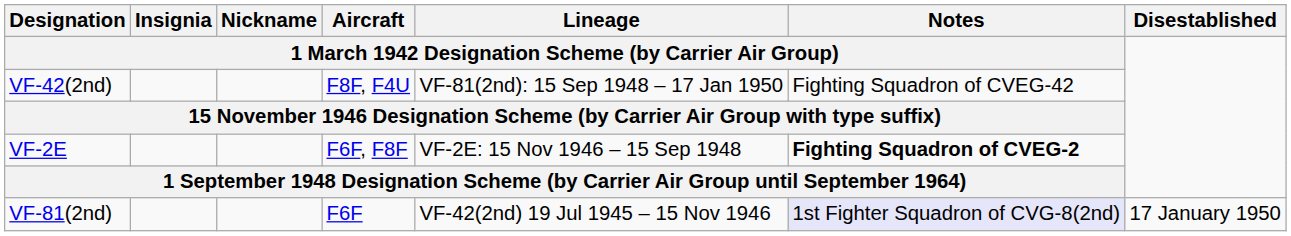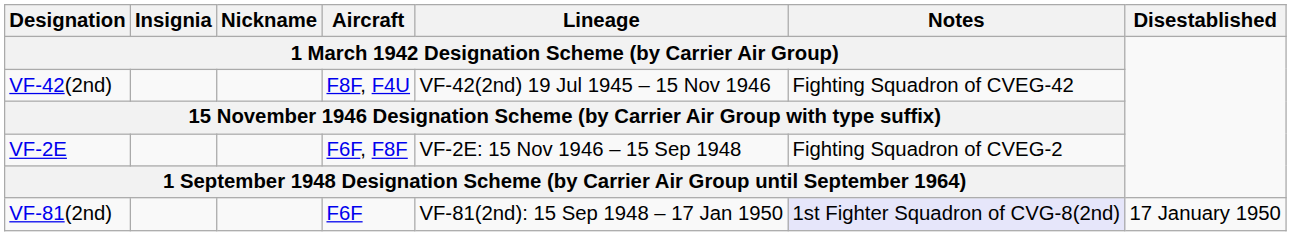VF-42(2nd) | column 5: VF-81(2nd): 15 Sep 1948 – 17 Jan 1950 -> VF-42(2nd) 19 Jul 1945 – 15 Nov 1946
VF-2E | column 6: bold -> normal
VF-81(2nd) | column 5: VF-42(2nd) 19 Jul 1945 – 15 Nov 1946 -> VF-81(2nd): 15 Sep 1948 – 17 Jan 1950
